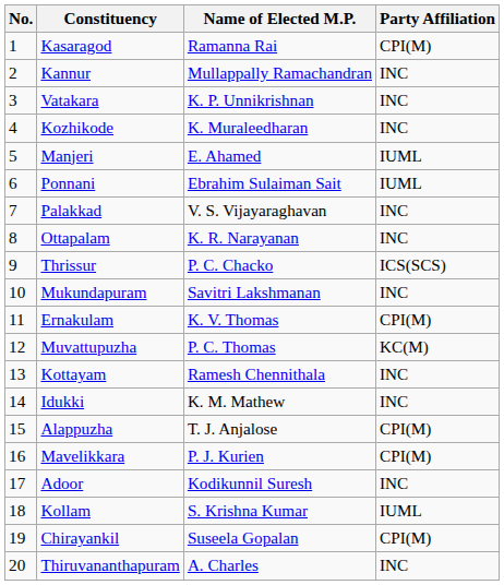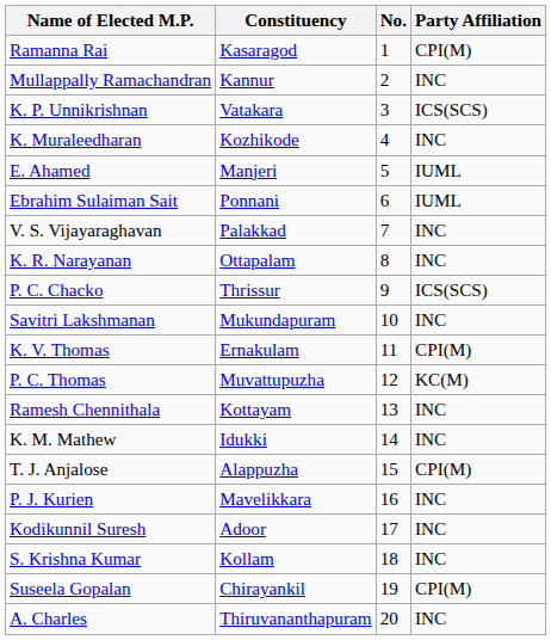columns swapped: No. <-> Name of Elected M.P.
Vatakara | Party Affiliation: INC -> ICS(SCS)
Mavelikkara | Party Affiliation: CPI(M) -> INC
Kollam | Party Affiliation: IUML -> INC
